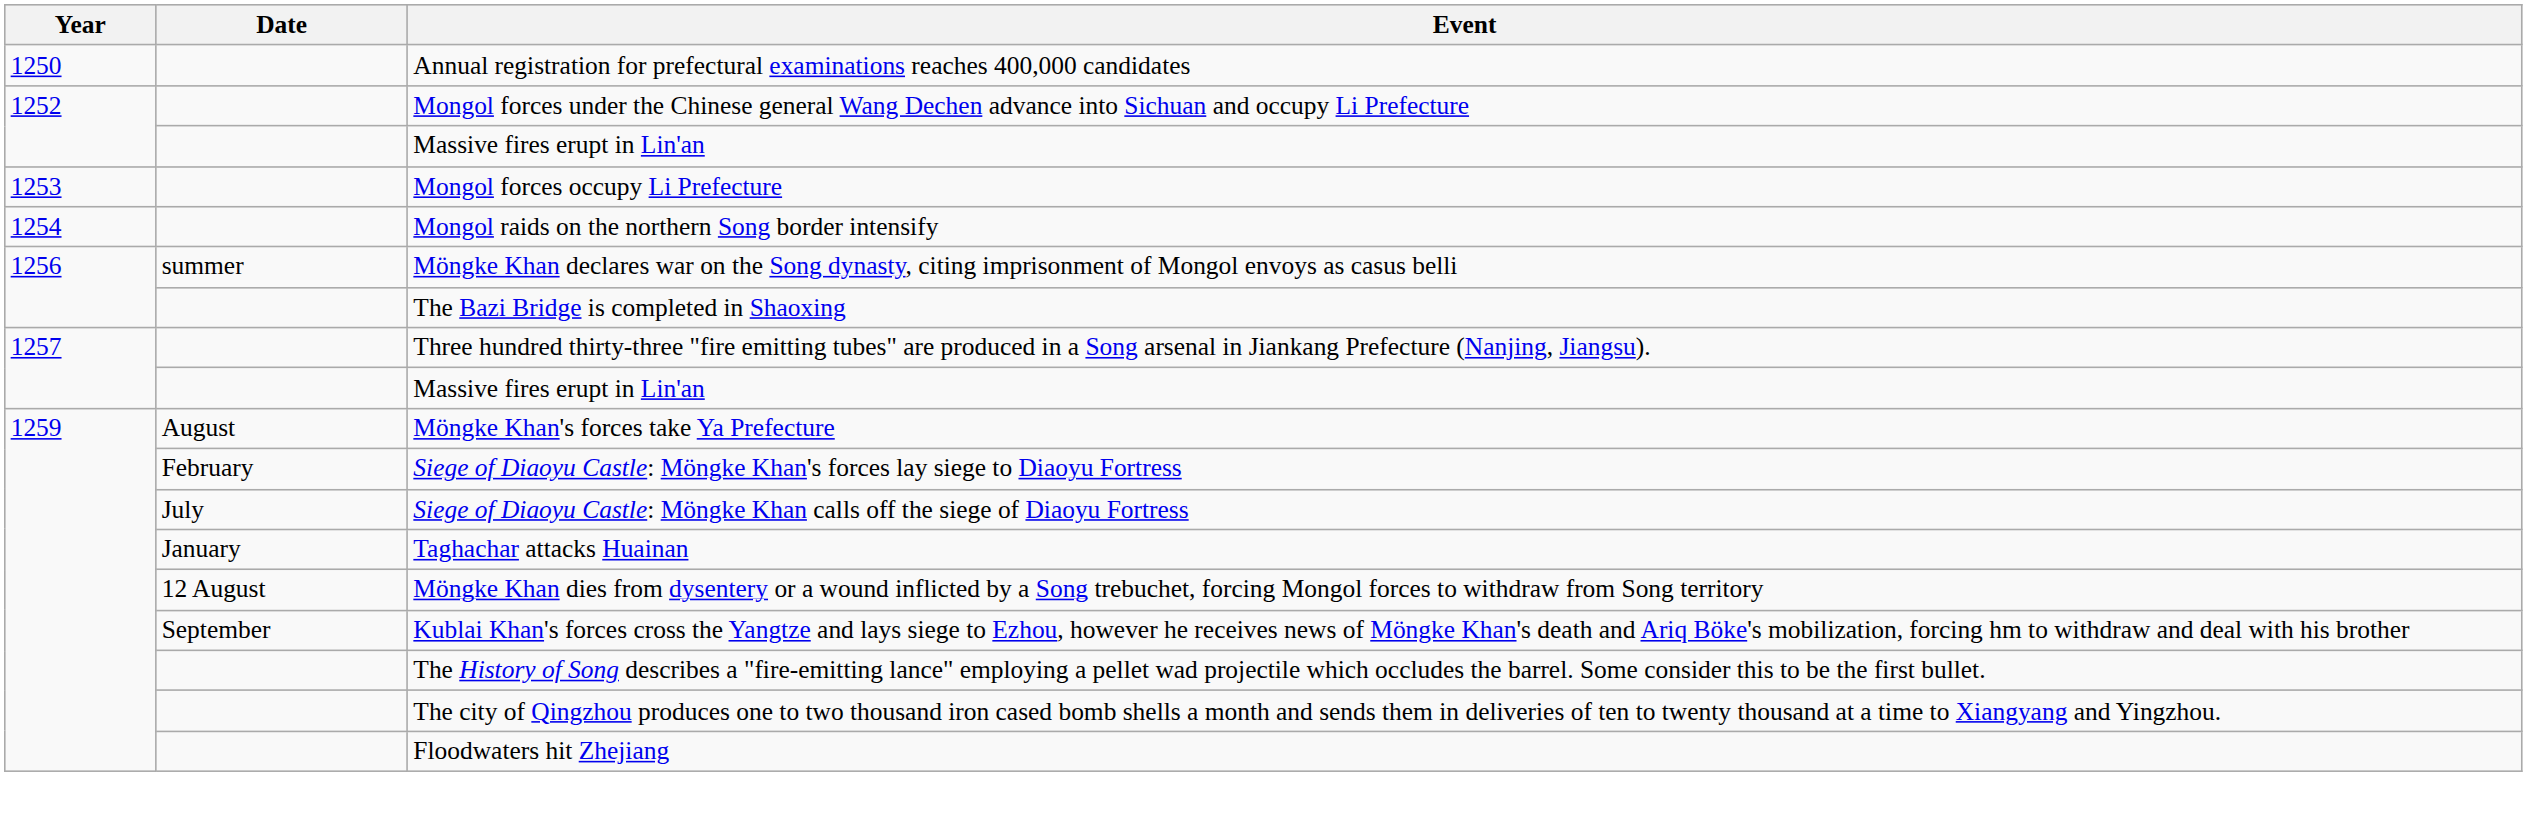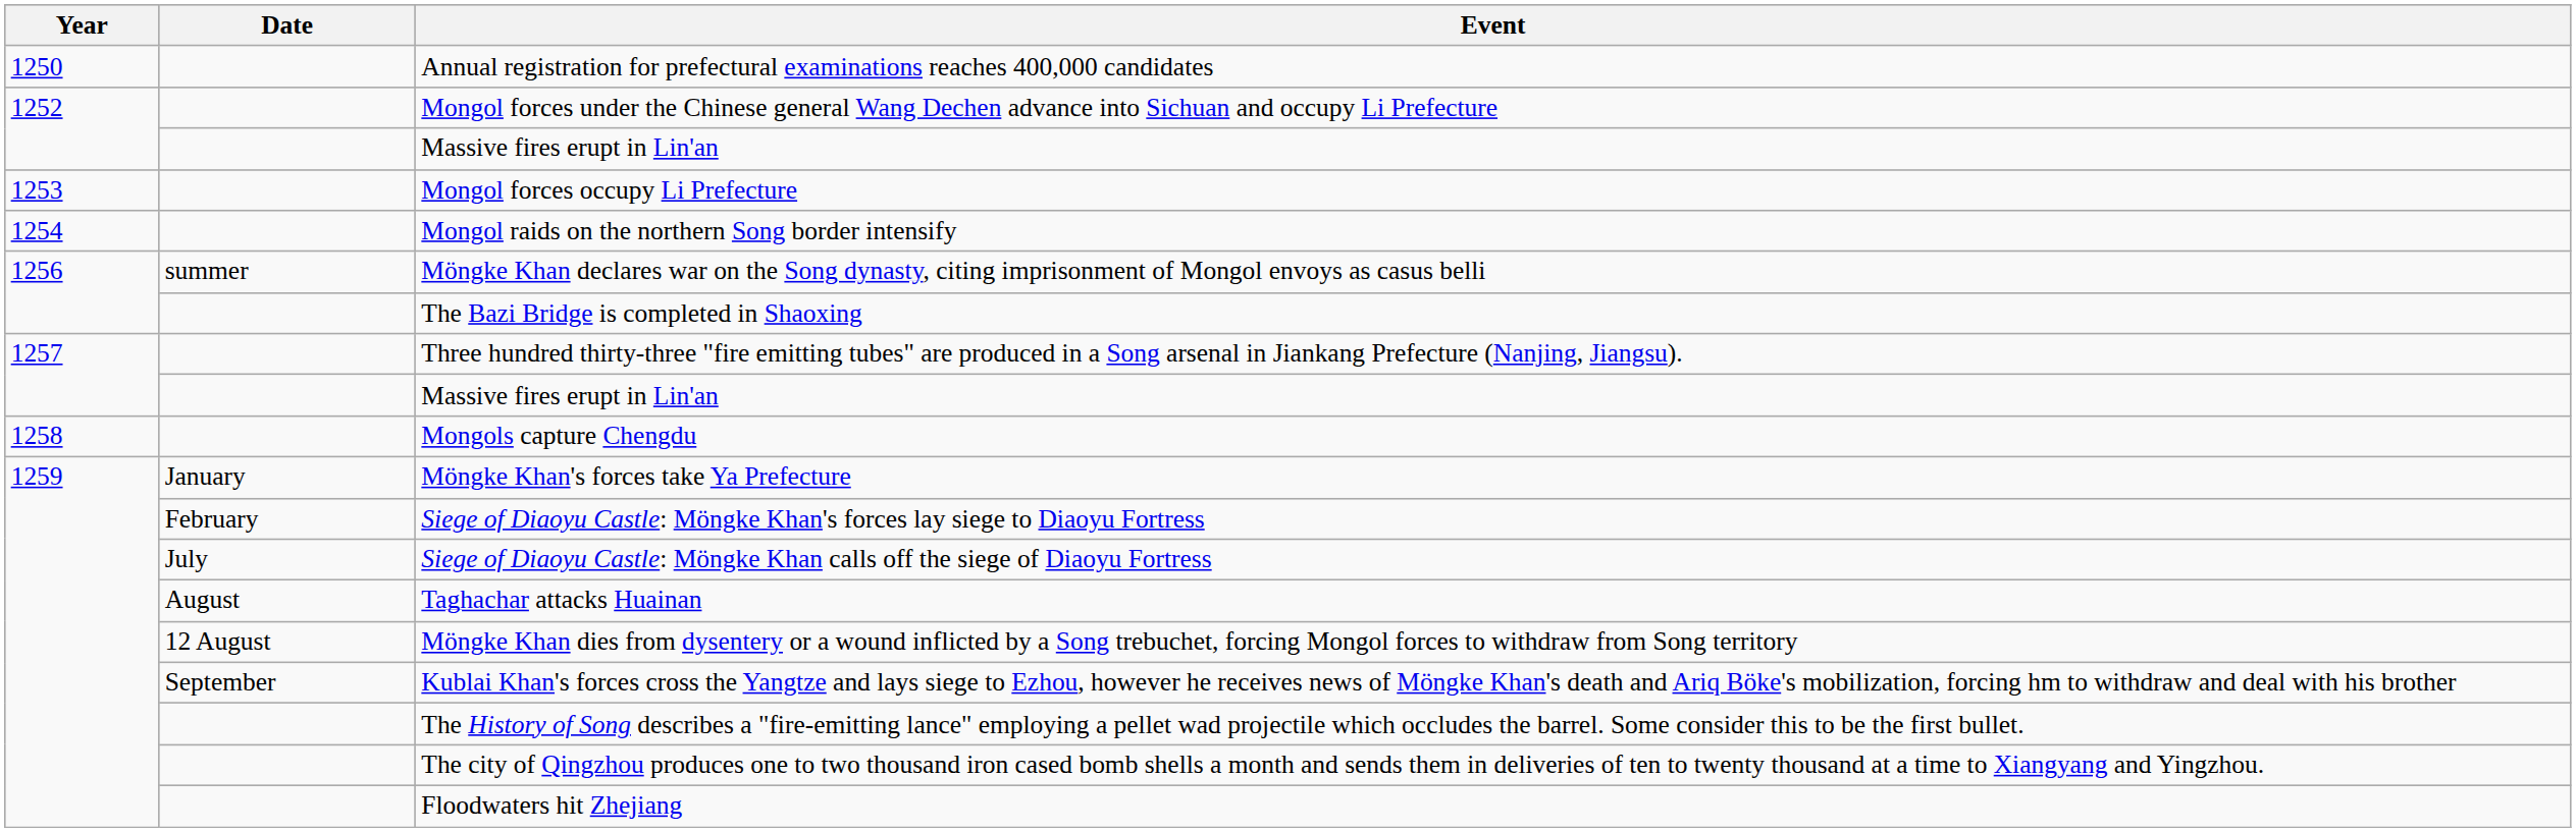+ row: 1258 | Mongols capture Chengdu
Möngke Khan's forces take Ya Prefecture | Date: August -> January
Taghachar attacks Huainan | Date: January -> August
